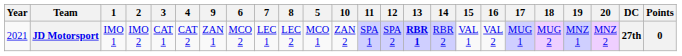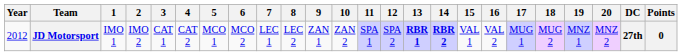columns swapped: 5 <-> 9
JD Motorsport | Year: 2021 -> 2012
JD Motorsport | 14: normal -> bold
